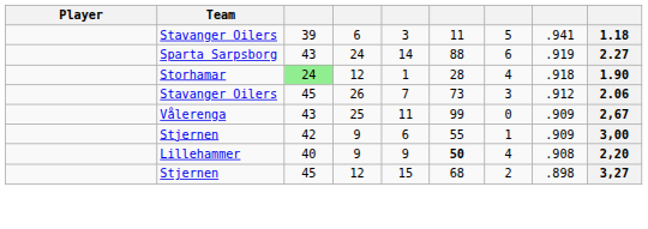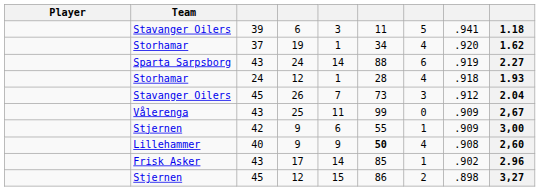+ row: Storhamar | 37 | 19 | 1 | 34 | 4 | .920 | 1.62
Storhamar / 12 | column 3: lightgreen background -> no background
Storhamar / 12 | column 9: 1.90 -> 1.93
26 | column 9: 2.06 -> 2.04
Lillehammer / 9 | column 9: 2,20 -> 2,60
+ row: Frisk Asker | 43 | 17 | 14 | 85 | 1 | .902 | 2.96
Stjernen / 12 | column 6: 68 -> 86
